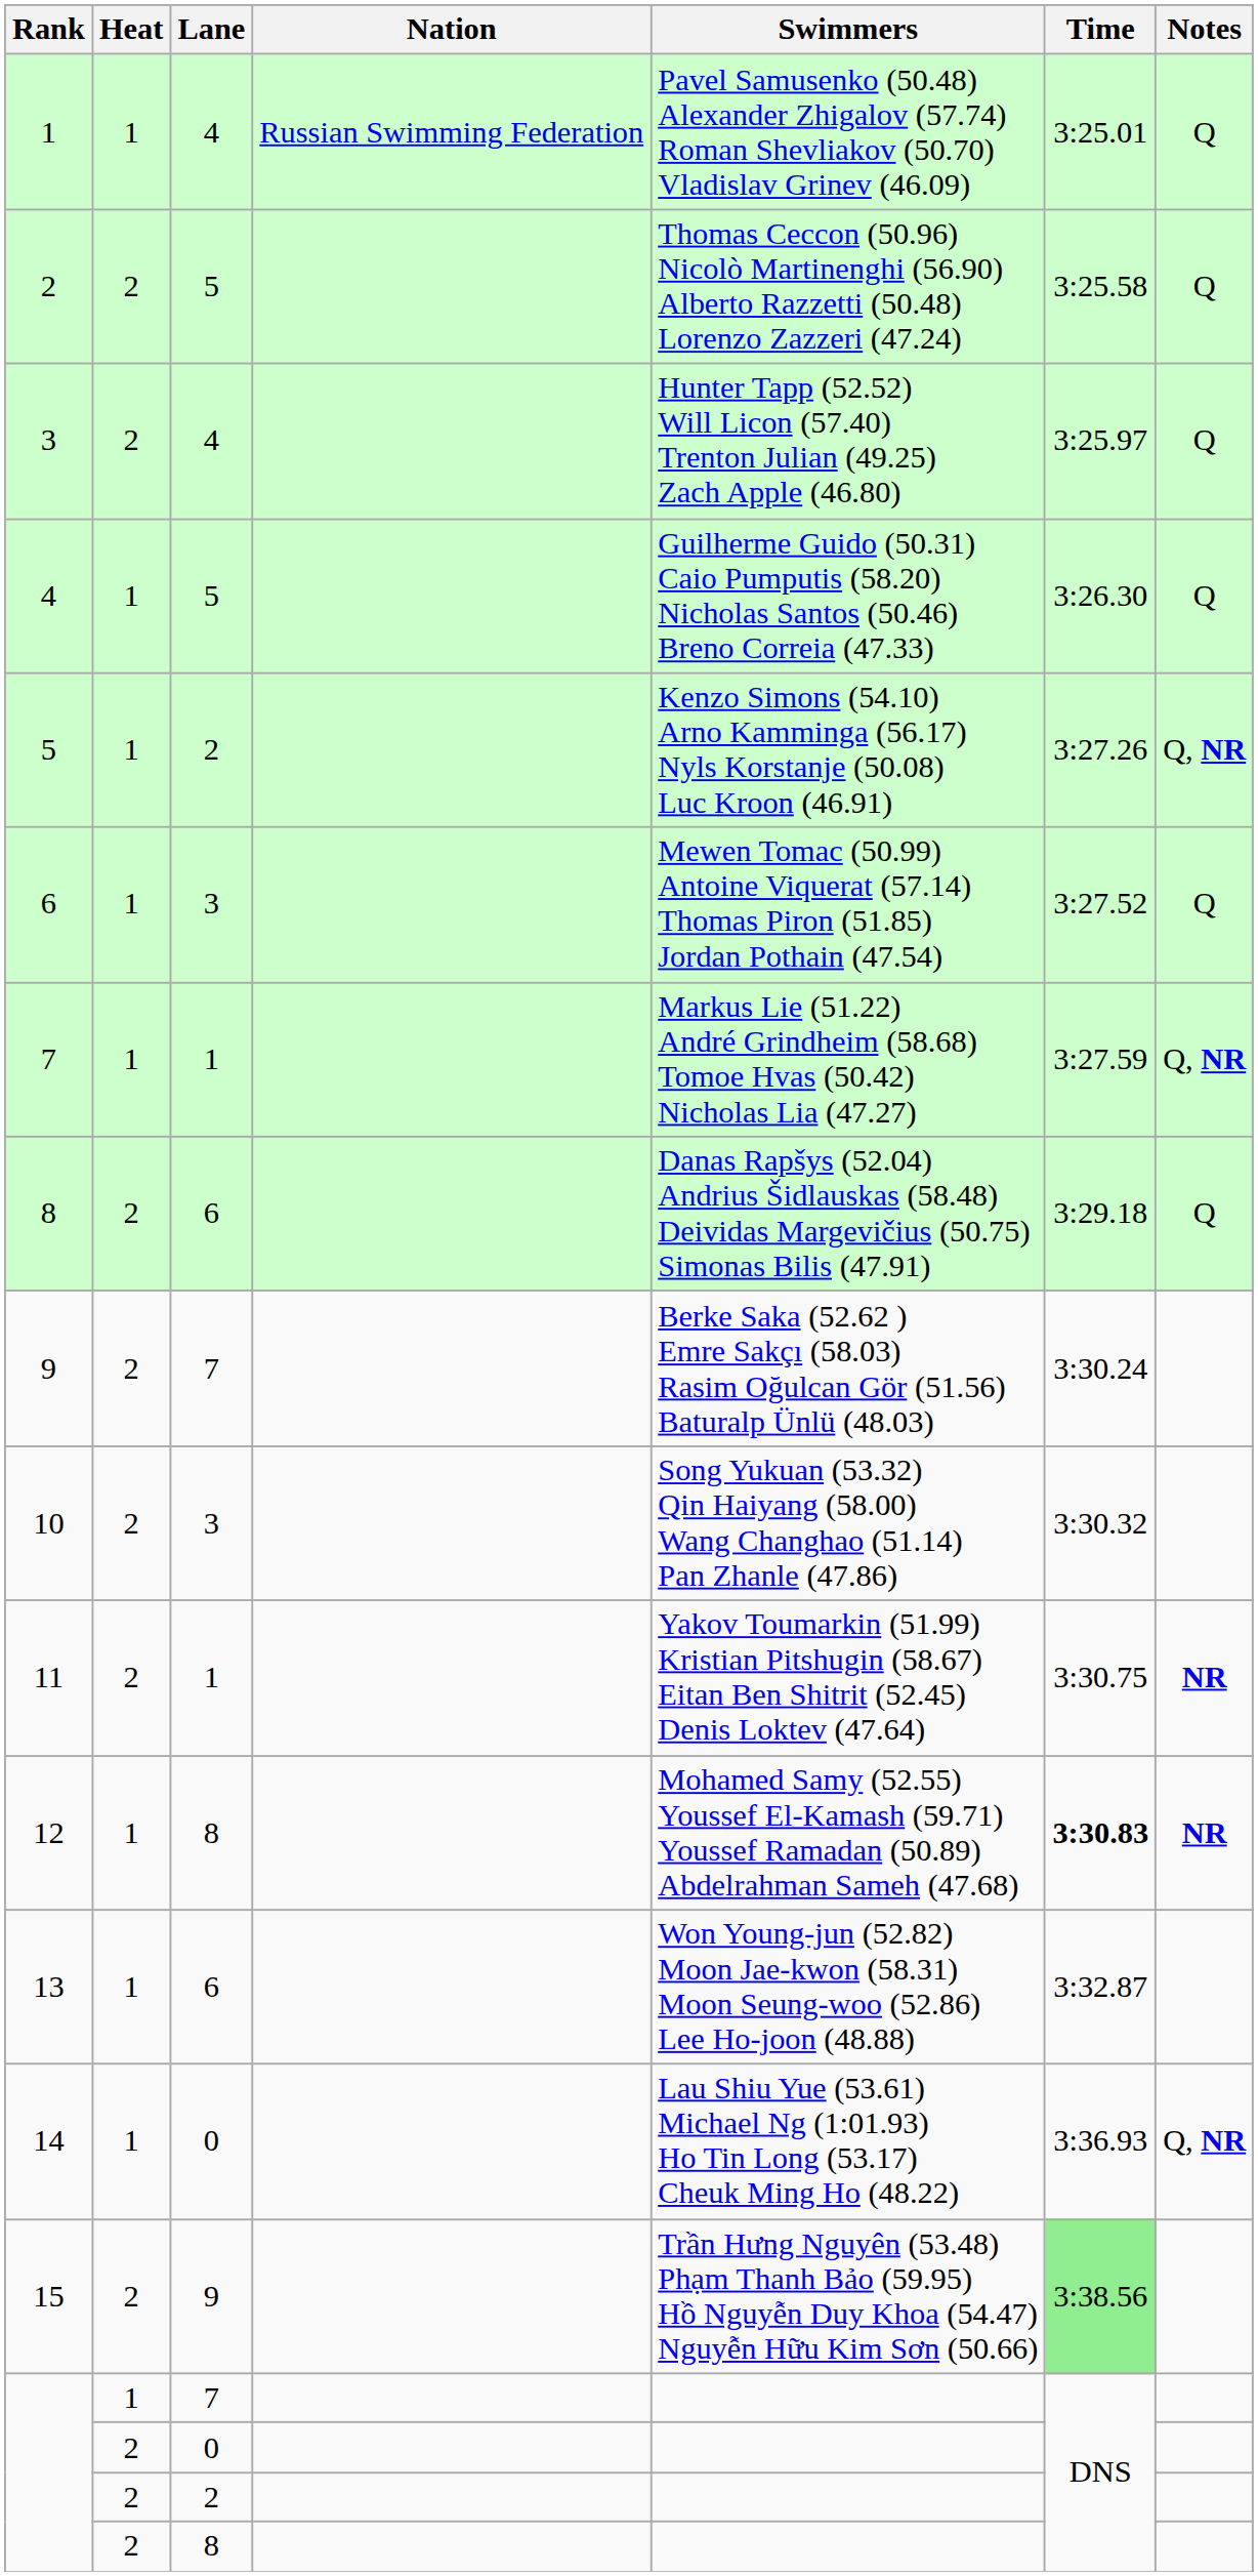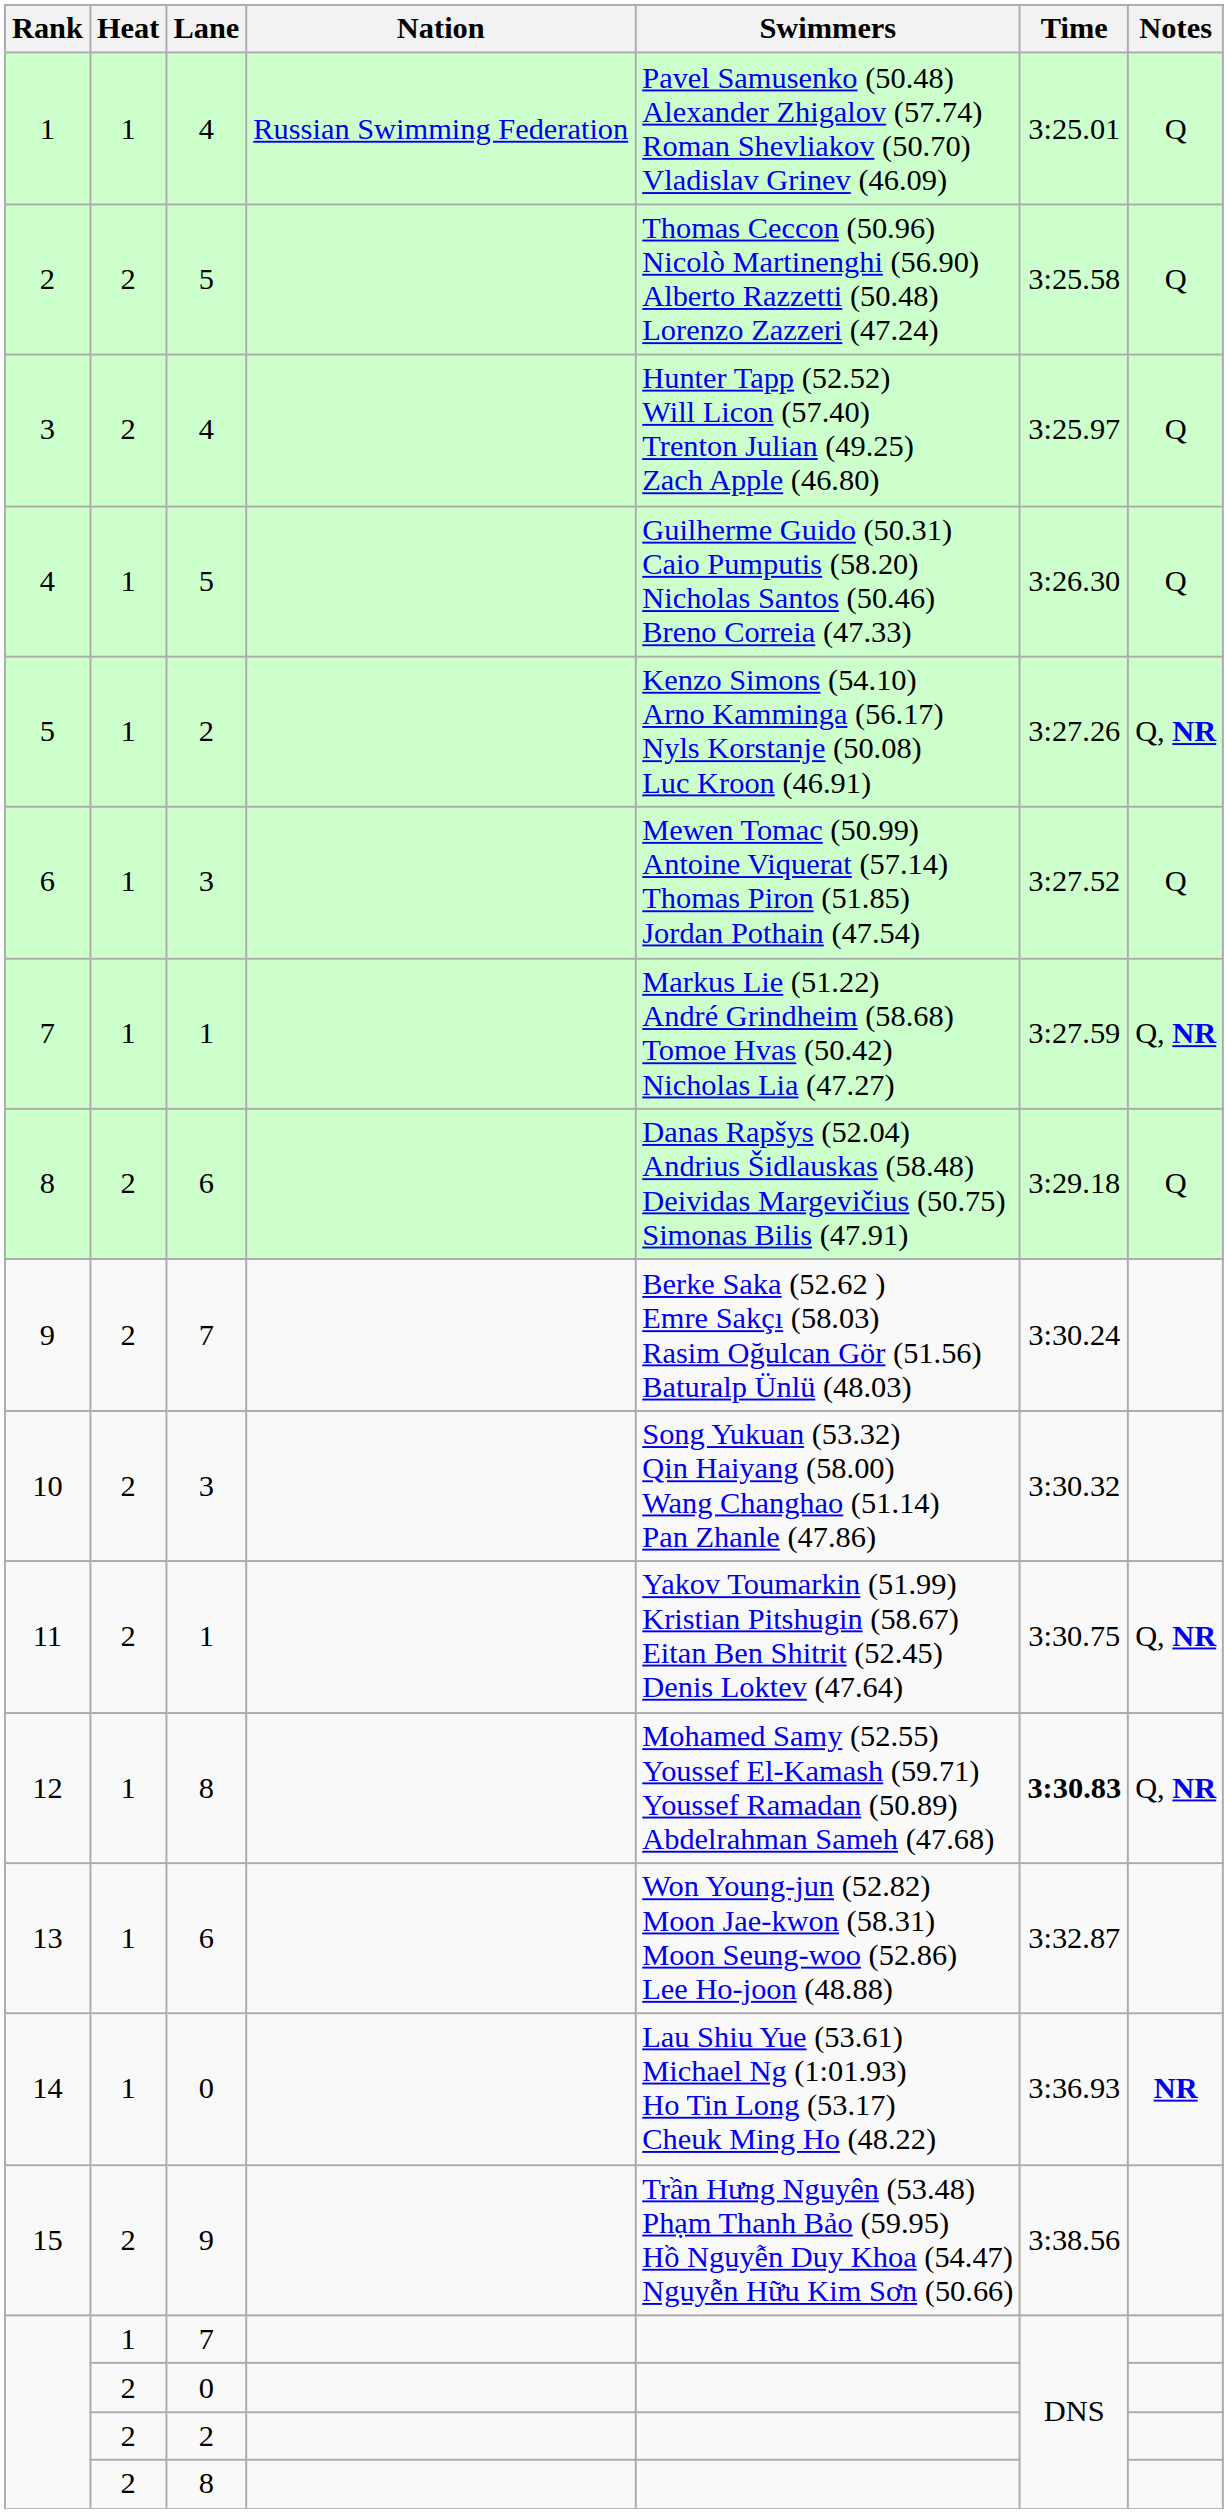11 | Notes: NR -> Q, NR
12 | Notes: NR -> Q, NR
14 | Notes: Q, NR -> NR
15 | Time: lightgreen background -> no background
